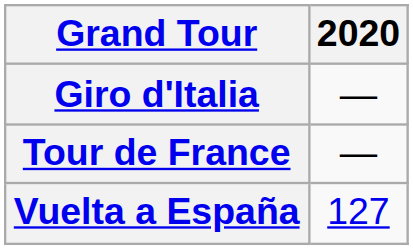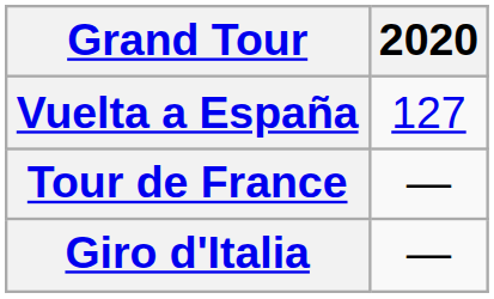rows swapped: Giro d'Italia <-> Vuelta a España
